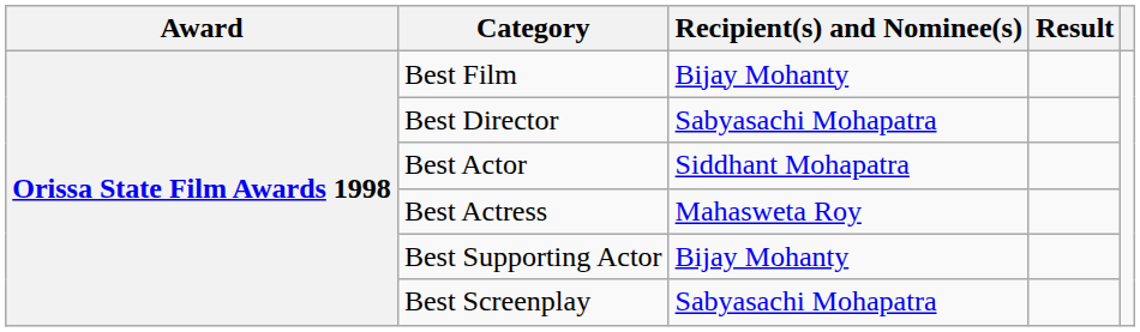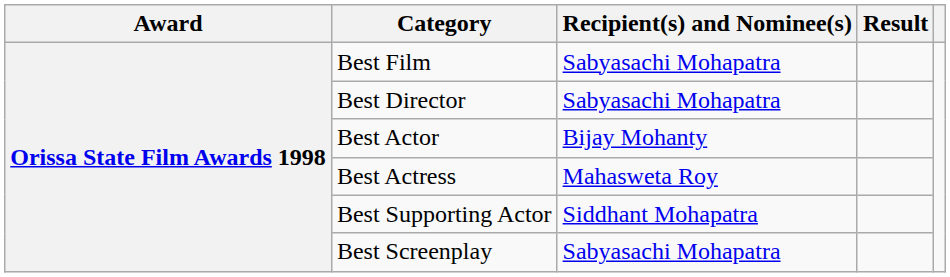Best Film | Recipient(s) and Nominee(s): Bijay Mohanty -> Sabyasachi Mohapatra
Best Actor | Recipient(s) and Nominee(s): Siddhant Mohapatra -> Bijay Mohanty
Best Supporting Actor | Recipient(s) and Nominee(s): Bijay Mohanty -> Siddhant Mohapatra
